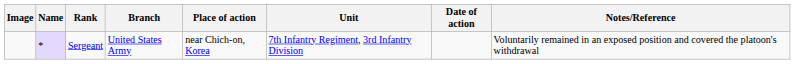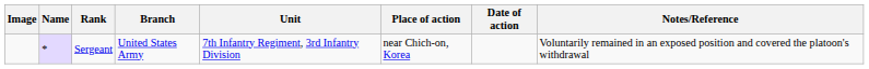columns swapped: Unit <-> Place of action
